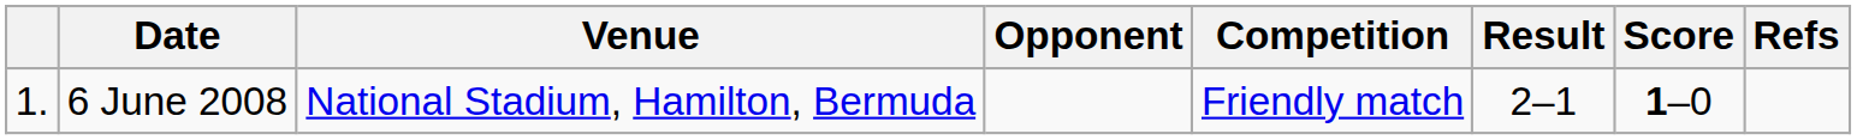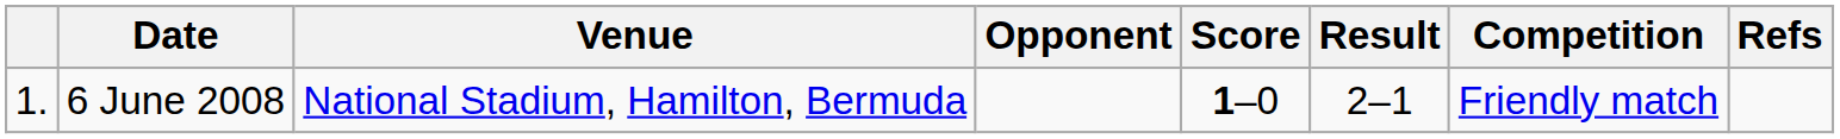columns swapped: Score <-> Competition
